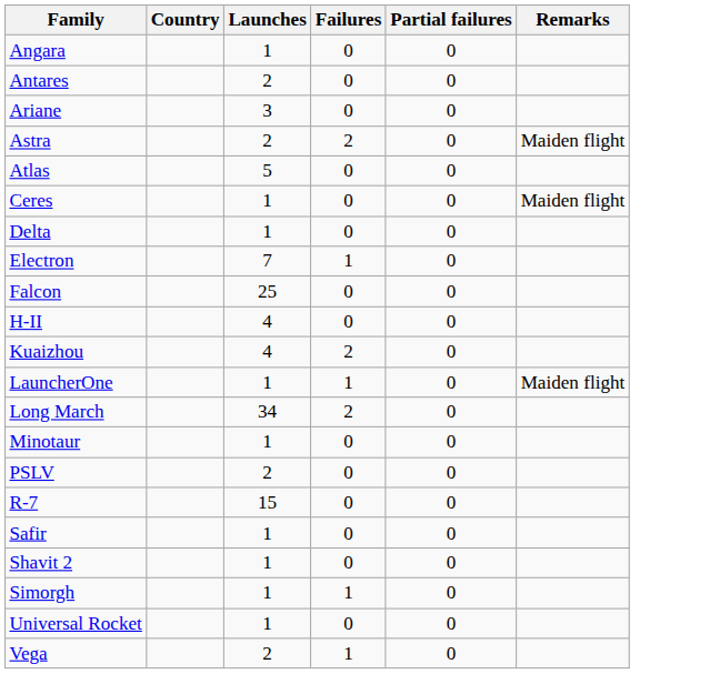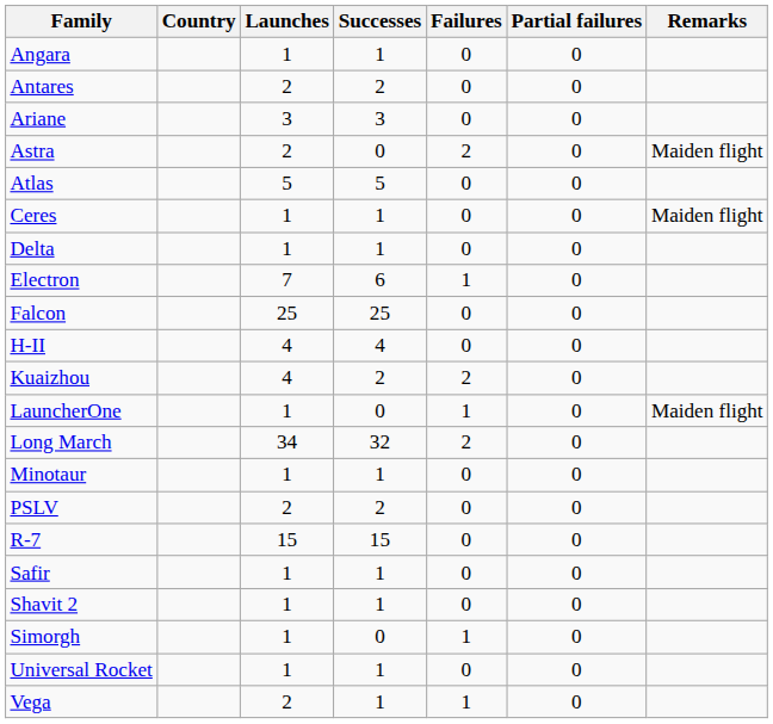+ column: Successes | 1 | 2 | 3 | 0 | 5 | 1 | 1 | 6 | 25 | 4 | 2 | 0 | 32 | 1 | 2 | 15 | 1 | 1 | 0 | 1 | 1
